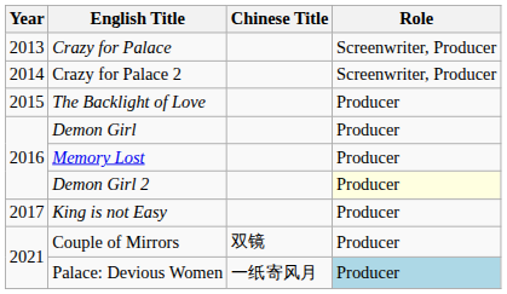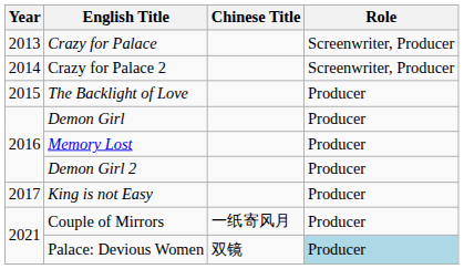Demon Girl 2 | Role: lightyellow background -> no background
Couple of Mirrors | Chinese Title: 双镜 -> 一纸寄风月
Palace: Devious Women | Chinese Title: 一纸寄风月 -> 双镜
